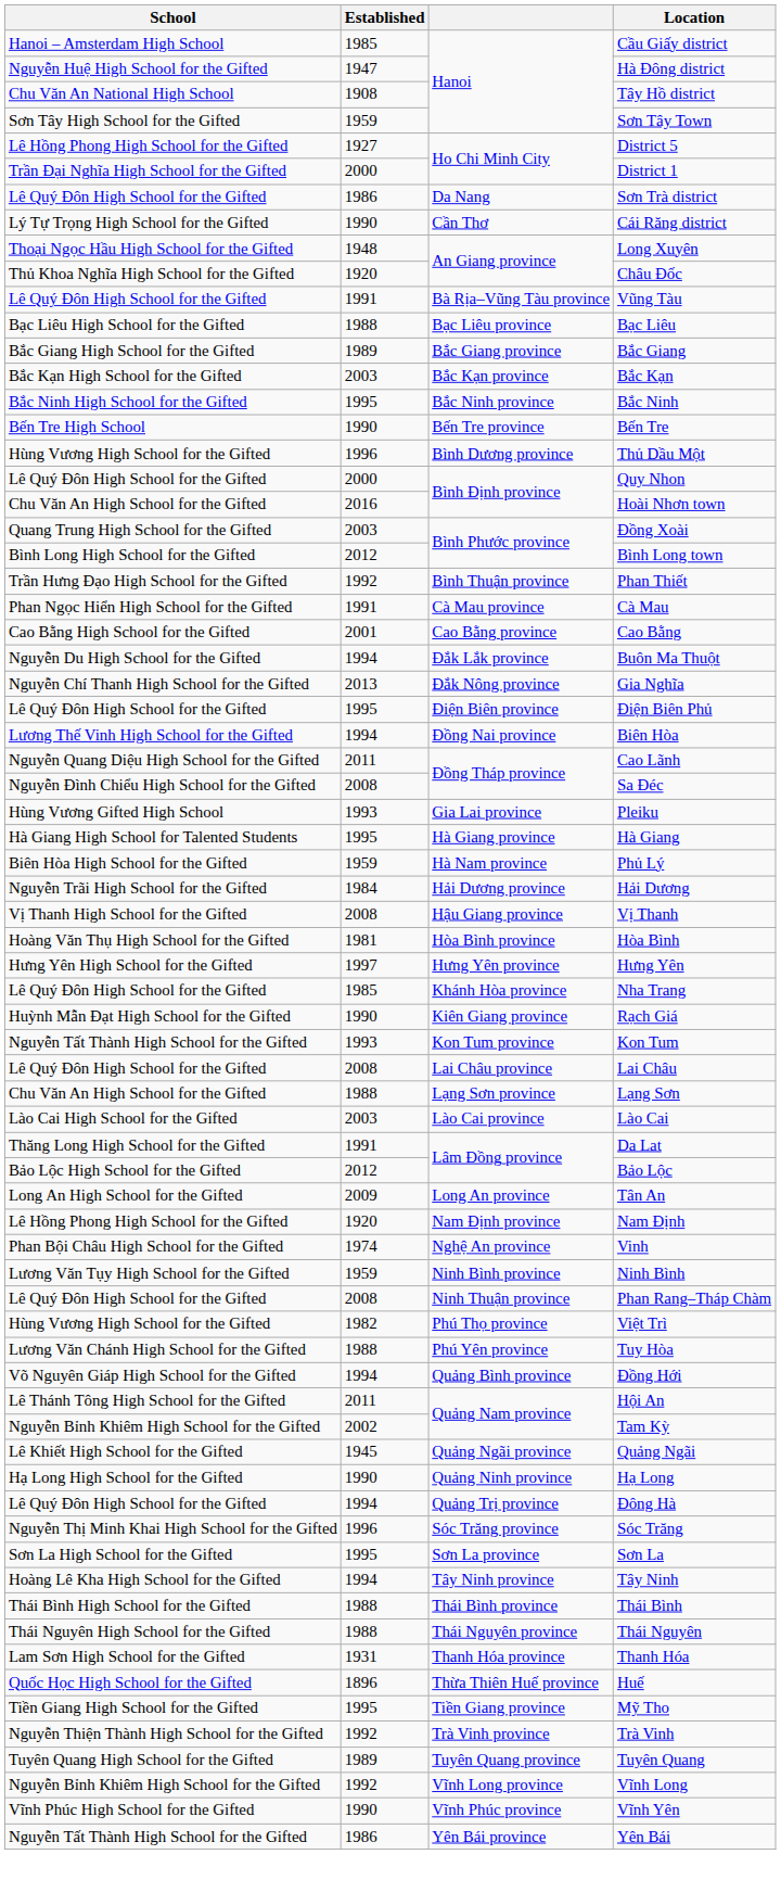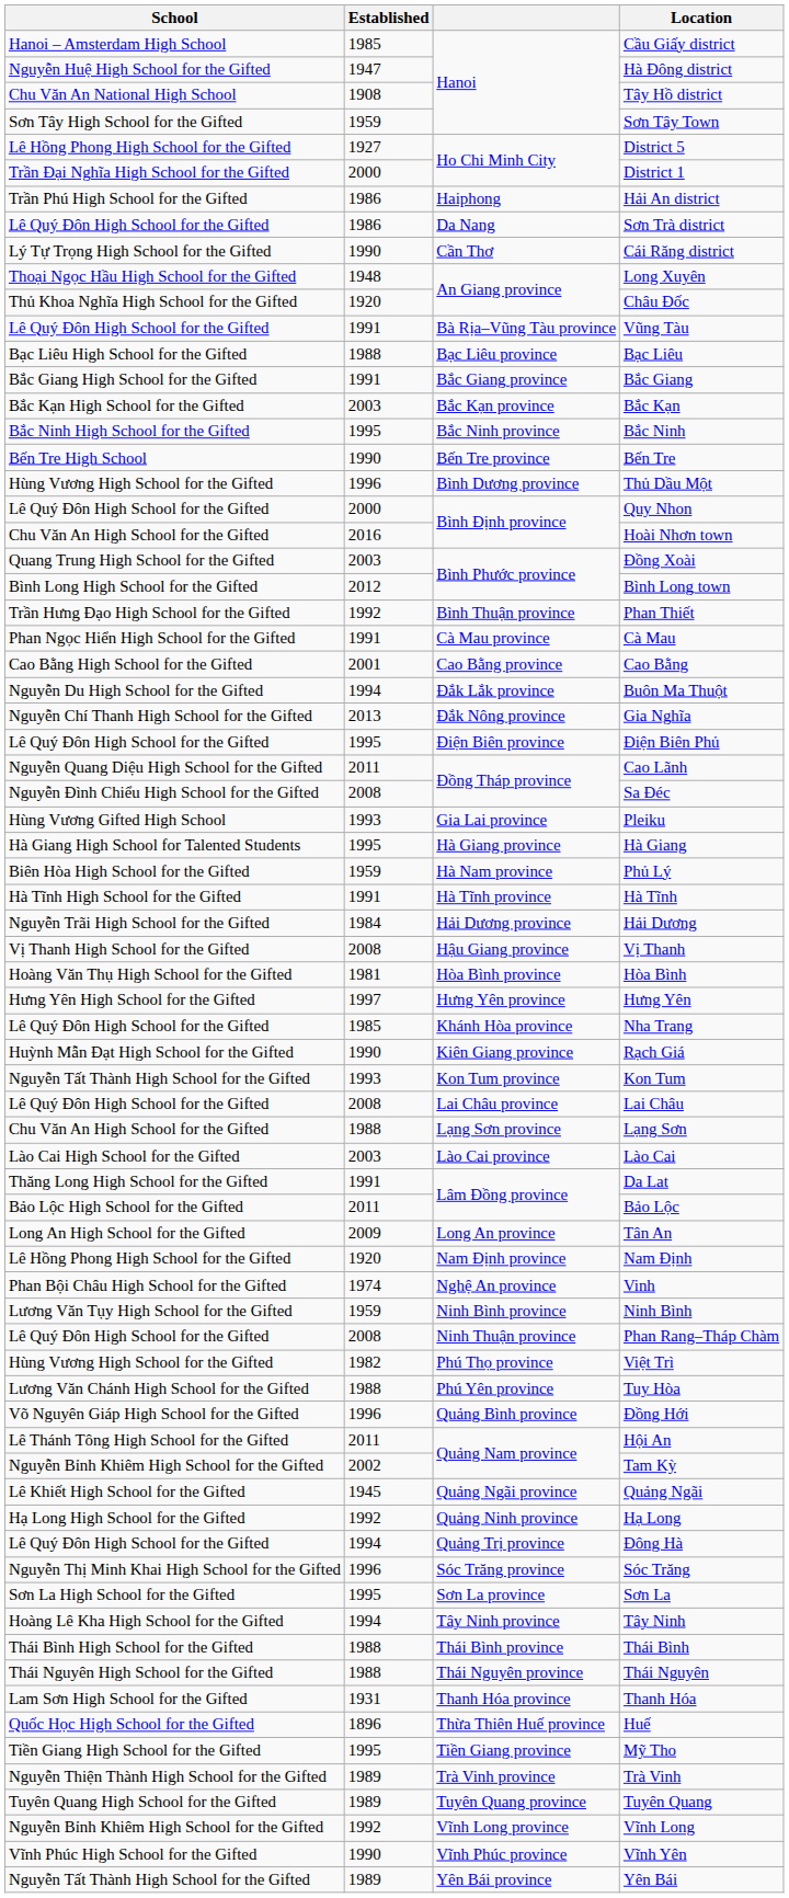+ row: Trần Phú High School for the Gifted | 1986 | Haiphong | Hải An district
Bắc Giang | Established: 1989 -> 1991
- row: Lương Thế Vinh High School for the Gifted | 1994 | Đồng Nai province | Biên Hòa
+ row: Hà Tĩnh High School for the Gifted | 1991 | Hà Tĩnh province | Hà Tĩnh
Bảo Lộc | Established: 2012 -> 2011
Đồng Hới | Established: 1994 -> 1996
Hạ Long | Established: 1990 -> 1992
Trà Vinh | Established: 1992 -> 1989
Yên Bái | Established: 1986 -> 1989
